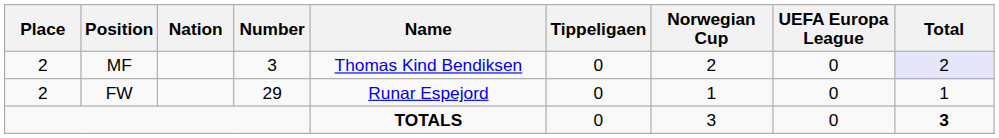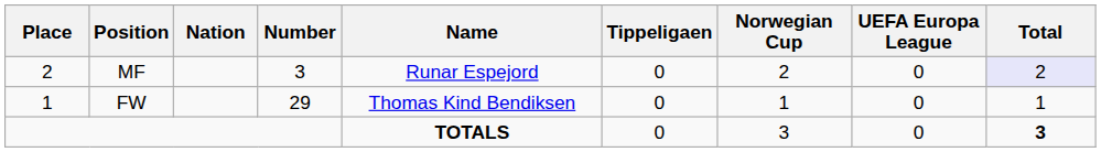MF | Name: Thomas Kind Bendiksen -> Runar Espejord
FW | Place: 2 -> 1
FW | Name: Runar Espejord -> Thomas Kind Bendiksen
